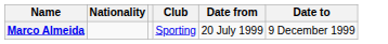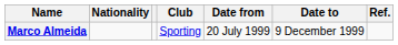+ column: Ref.
